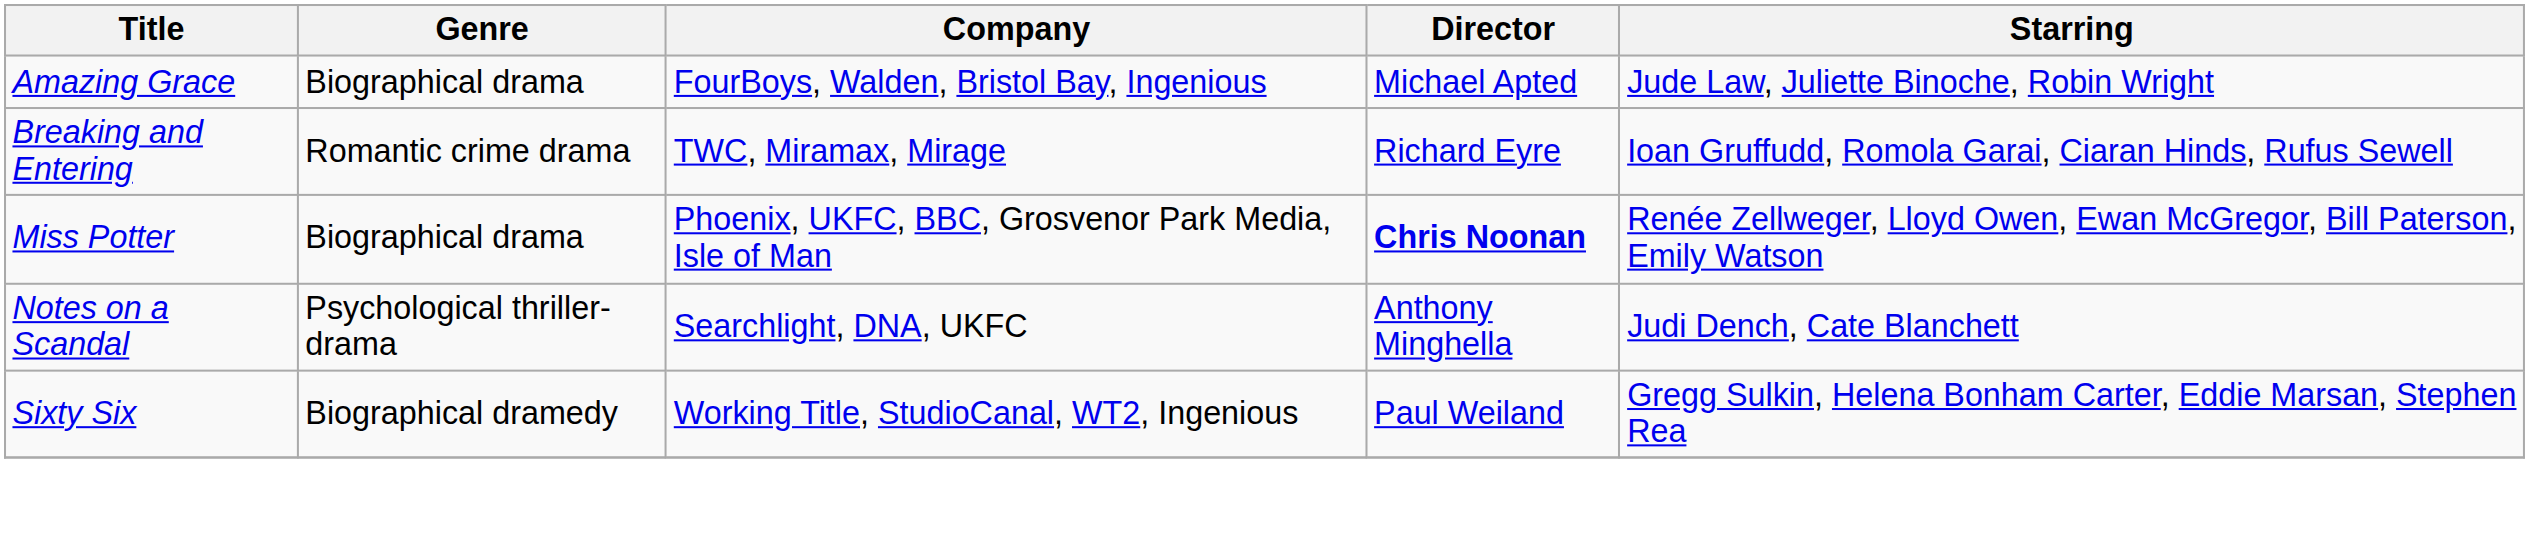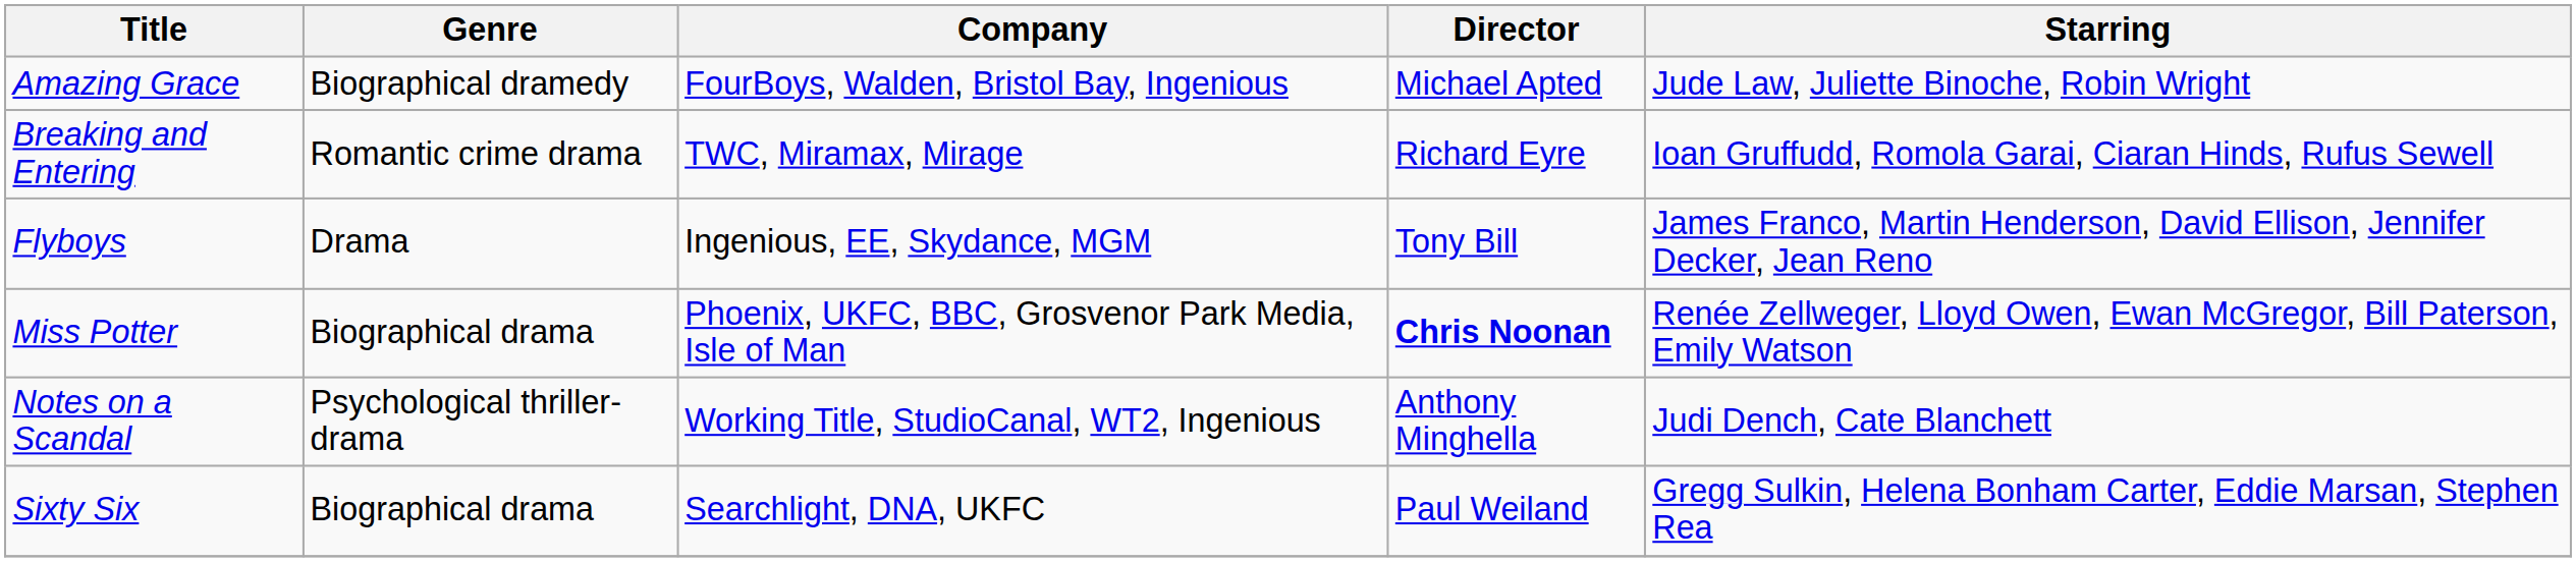Amazing Grace | Genre: Biographical drama -> Biographical dramedy
+ row: Flyboys | Drama | Ingenious, EE, Skydance, MGM | Tony Bill | James Franco, Martin Henderson, David Ellison, Jennifer Decker, Jean Reno
Notes on a Scandal | Company: Searchlight, DNA, UKFC -> Working Title, StudioCanal, WT2, Ingenious
Sixty Six | Genre: Biographical dramedy -> Biographical drama
Sixty Six | Company: Working Title, StudioCanal, WT2, Ingenious -> Searchlight, DNA, UKFC
